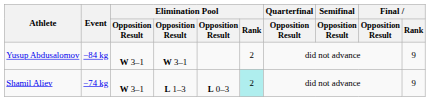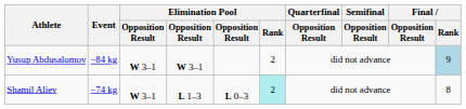Yusup Abdusalomov | Final / Rank: no background -> lightblue background
Shamil Aliev | Final / Rank: 9 -> 8
